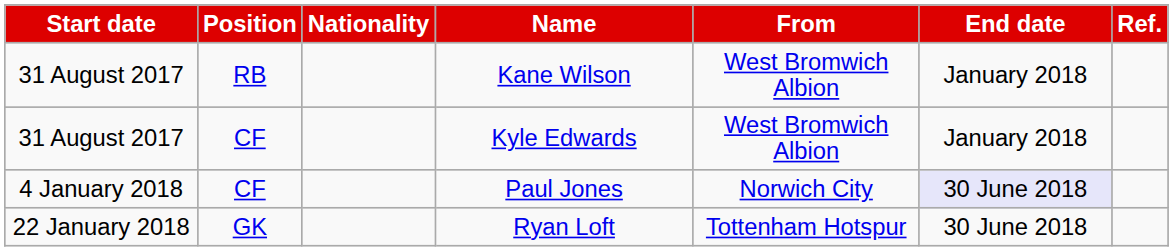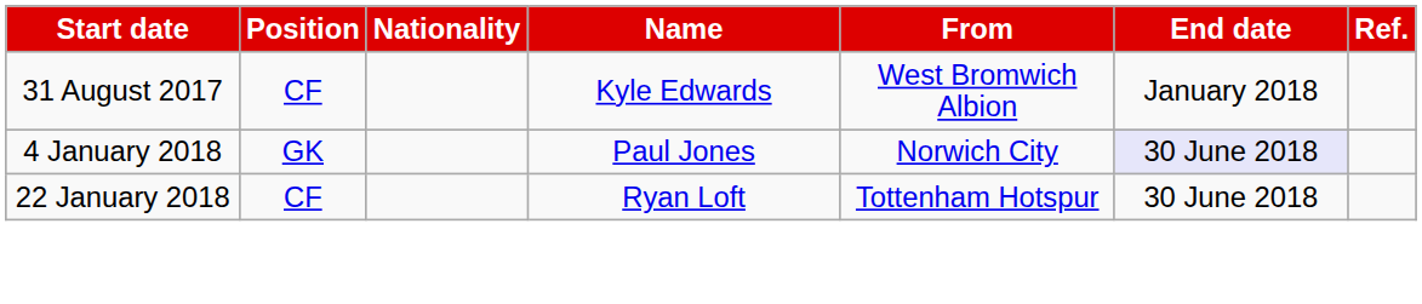- row: 31 August 2017 | RB | Kane Wilson | West Bromwich Albion | January 2018
Paul Jones | Position: CF -> GK
Ryan Loft | Position: GK -> CF
